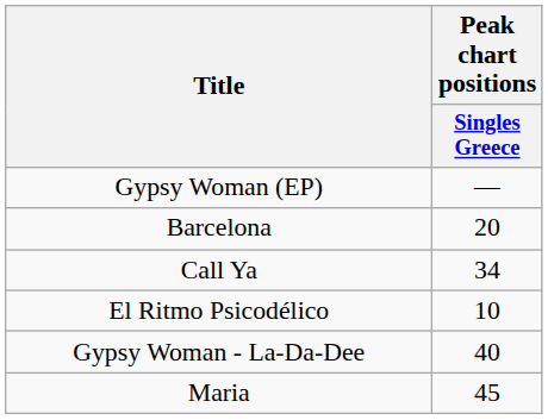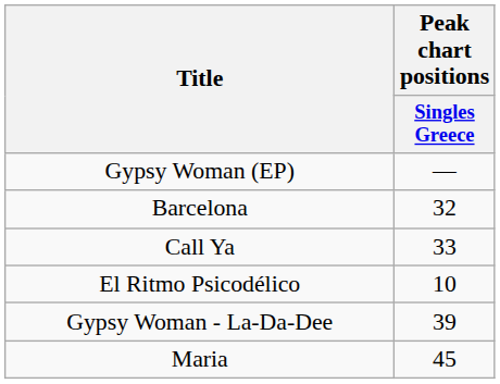Barcelona | Peak chart positions / Singles Greece: 20 -> 32
Call Ya | Peak chart positions / Singles Greece: 34 -> 33
Gypsy Woman - La-Da-Dee | Peak chart positions / Singles Greece: 40 -> 39
